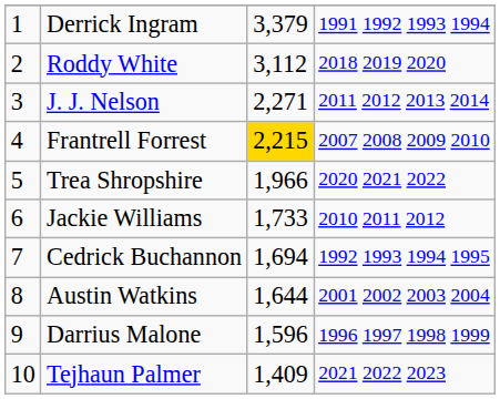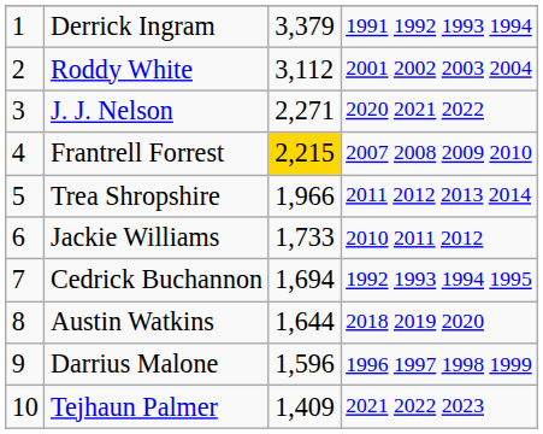Roddy White | column 4: 2018 2019 2020 -> 2001 2002 2003 2004
J. J. Nelson | column 4: 2011 2012 2013 2014 -> 2020 2021 2022
Trea Shropshire | column 4: 2020 2021 2022 -> 2011 2012 2013 2014
Austin Watkins | column 4: 2001 2002 2003 2004 -> 2018 2019 2020
